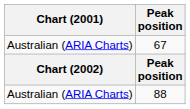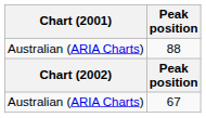rows swapped: 88 <-> 67
